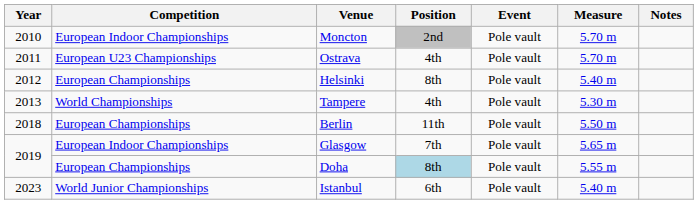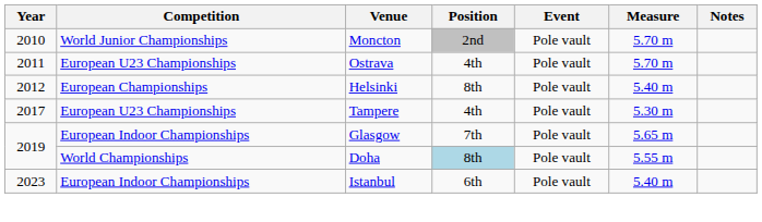Moncton | Competition: European Indoor Championships -> World Junior Championships
Tampere | Year: 2013 -> 2017
Tampere | Competition: World Championships -> European U23 Championships
- row: 2018 | European Championships | Berlin | 11th | Pole vault | 5.50 m
Doha | Competition: European Championships -> World Championships
Istanbul | Competition: World Junior Championships -> European Indoor Championships
